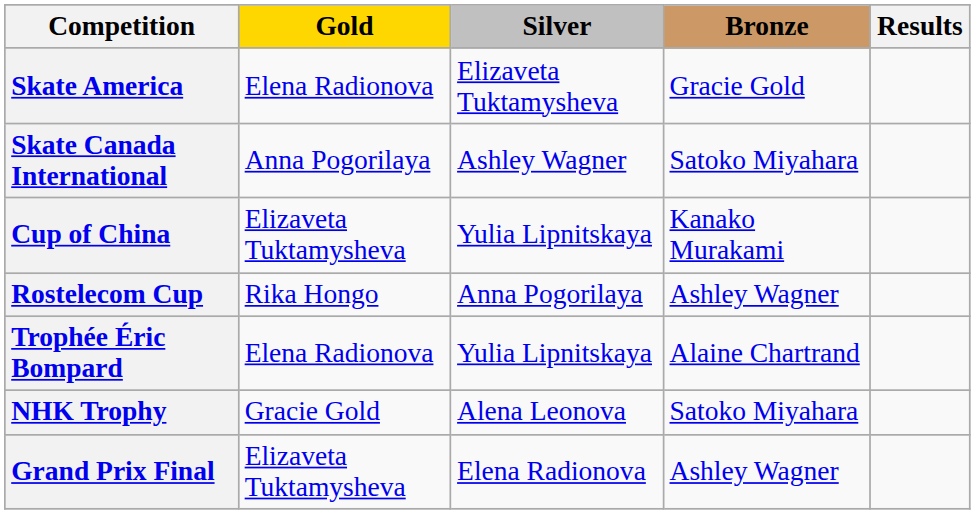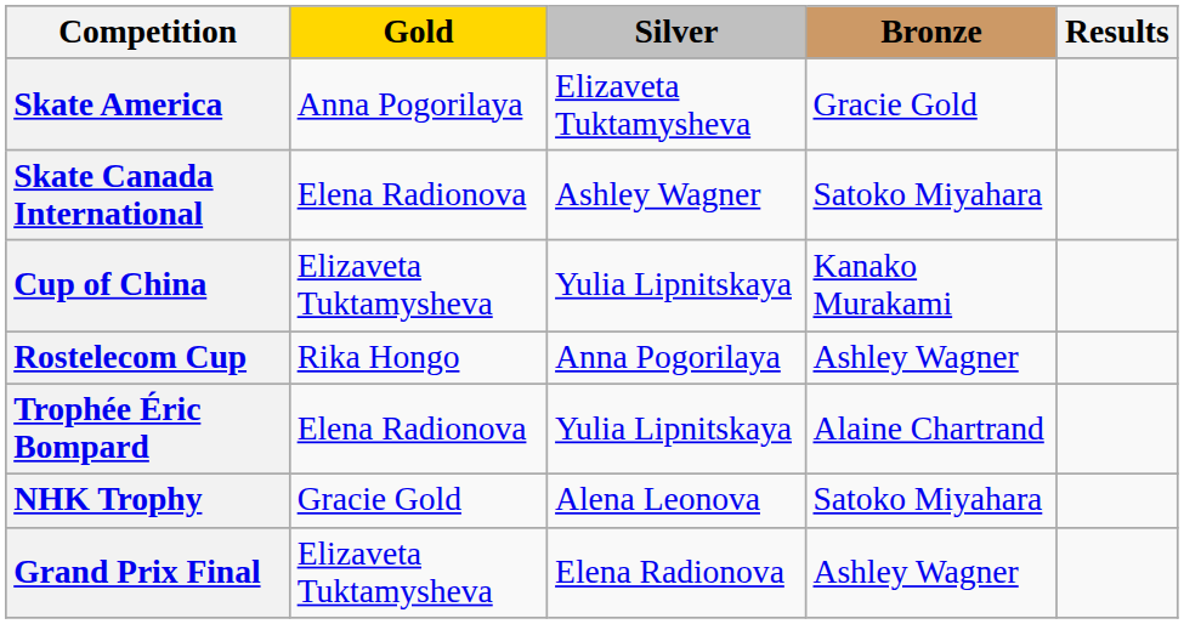Skate America | Gold: Elena Radionova -> Anna Pogorilaya
Skate Canada International | Gold: Anna Pogorilaya -> Elena Radionova
